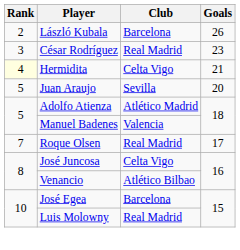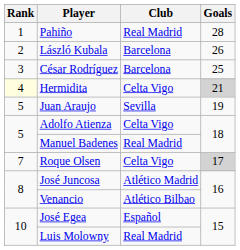+ row: 1 | Pahiño | Real Madrid | 28
César Rodríguez | Club: Real Madrid -> Barcelona
César Rodríguez | Goals: 23 -> 25
Hermidita | Goals: no background -> lightgrey background
Juan Araujo | Goals: 20 -> 19
Adolfo Atienza | Club: Atlético Madrid -> Celta Vigo
Manuel Badenes | Club: Valencia -> Real Madrid
Roque Olsen | Club: Real Madrid -> Celta Vigo
Roque Olsen | Goals: no background -> lightgrey background
José Juncosa | Club: Celta Vigo -> Atlético Madrid
José Egea | Club: Barcelona -> Español
